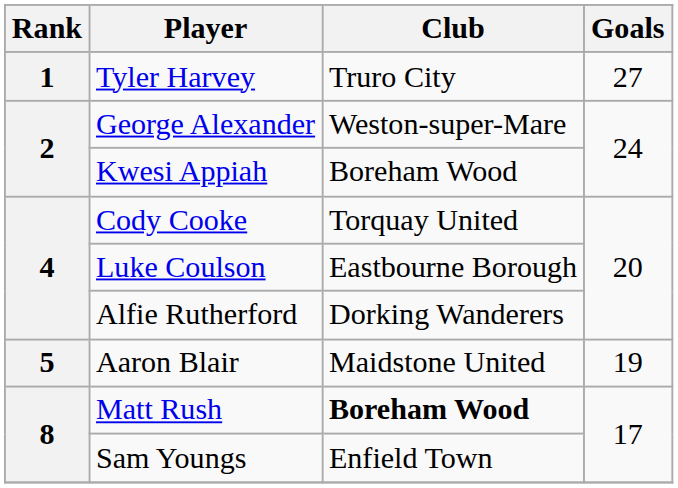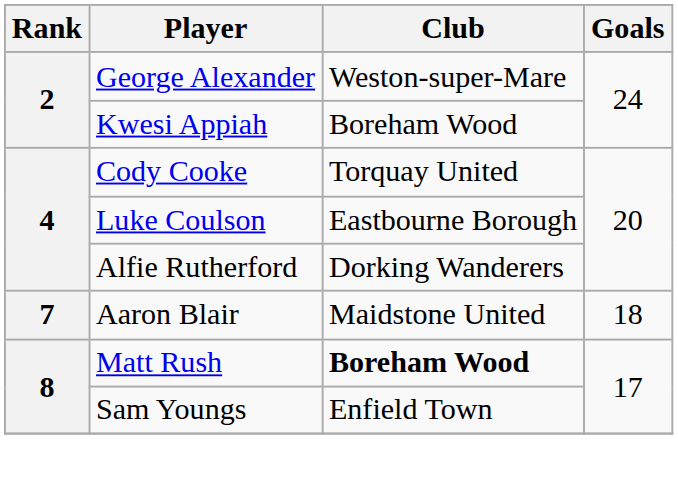- row: 1 | Tyler Harvey | Truro City | 27
Aaron Blair | Rank: 5 -> 7
Aaron Blair | Goals: 19 -> 18
